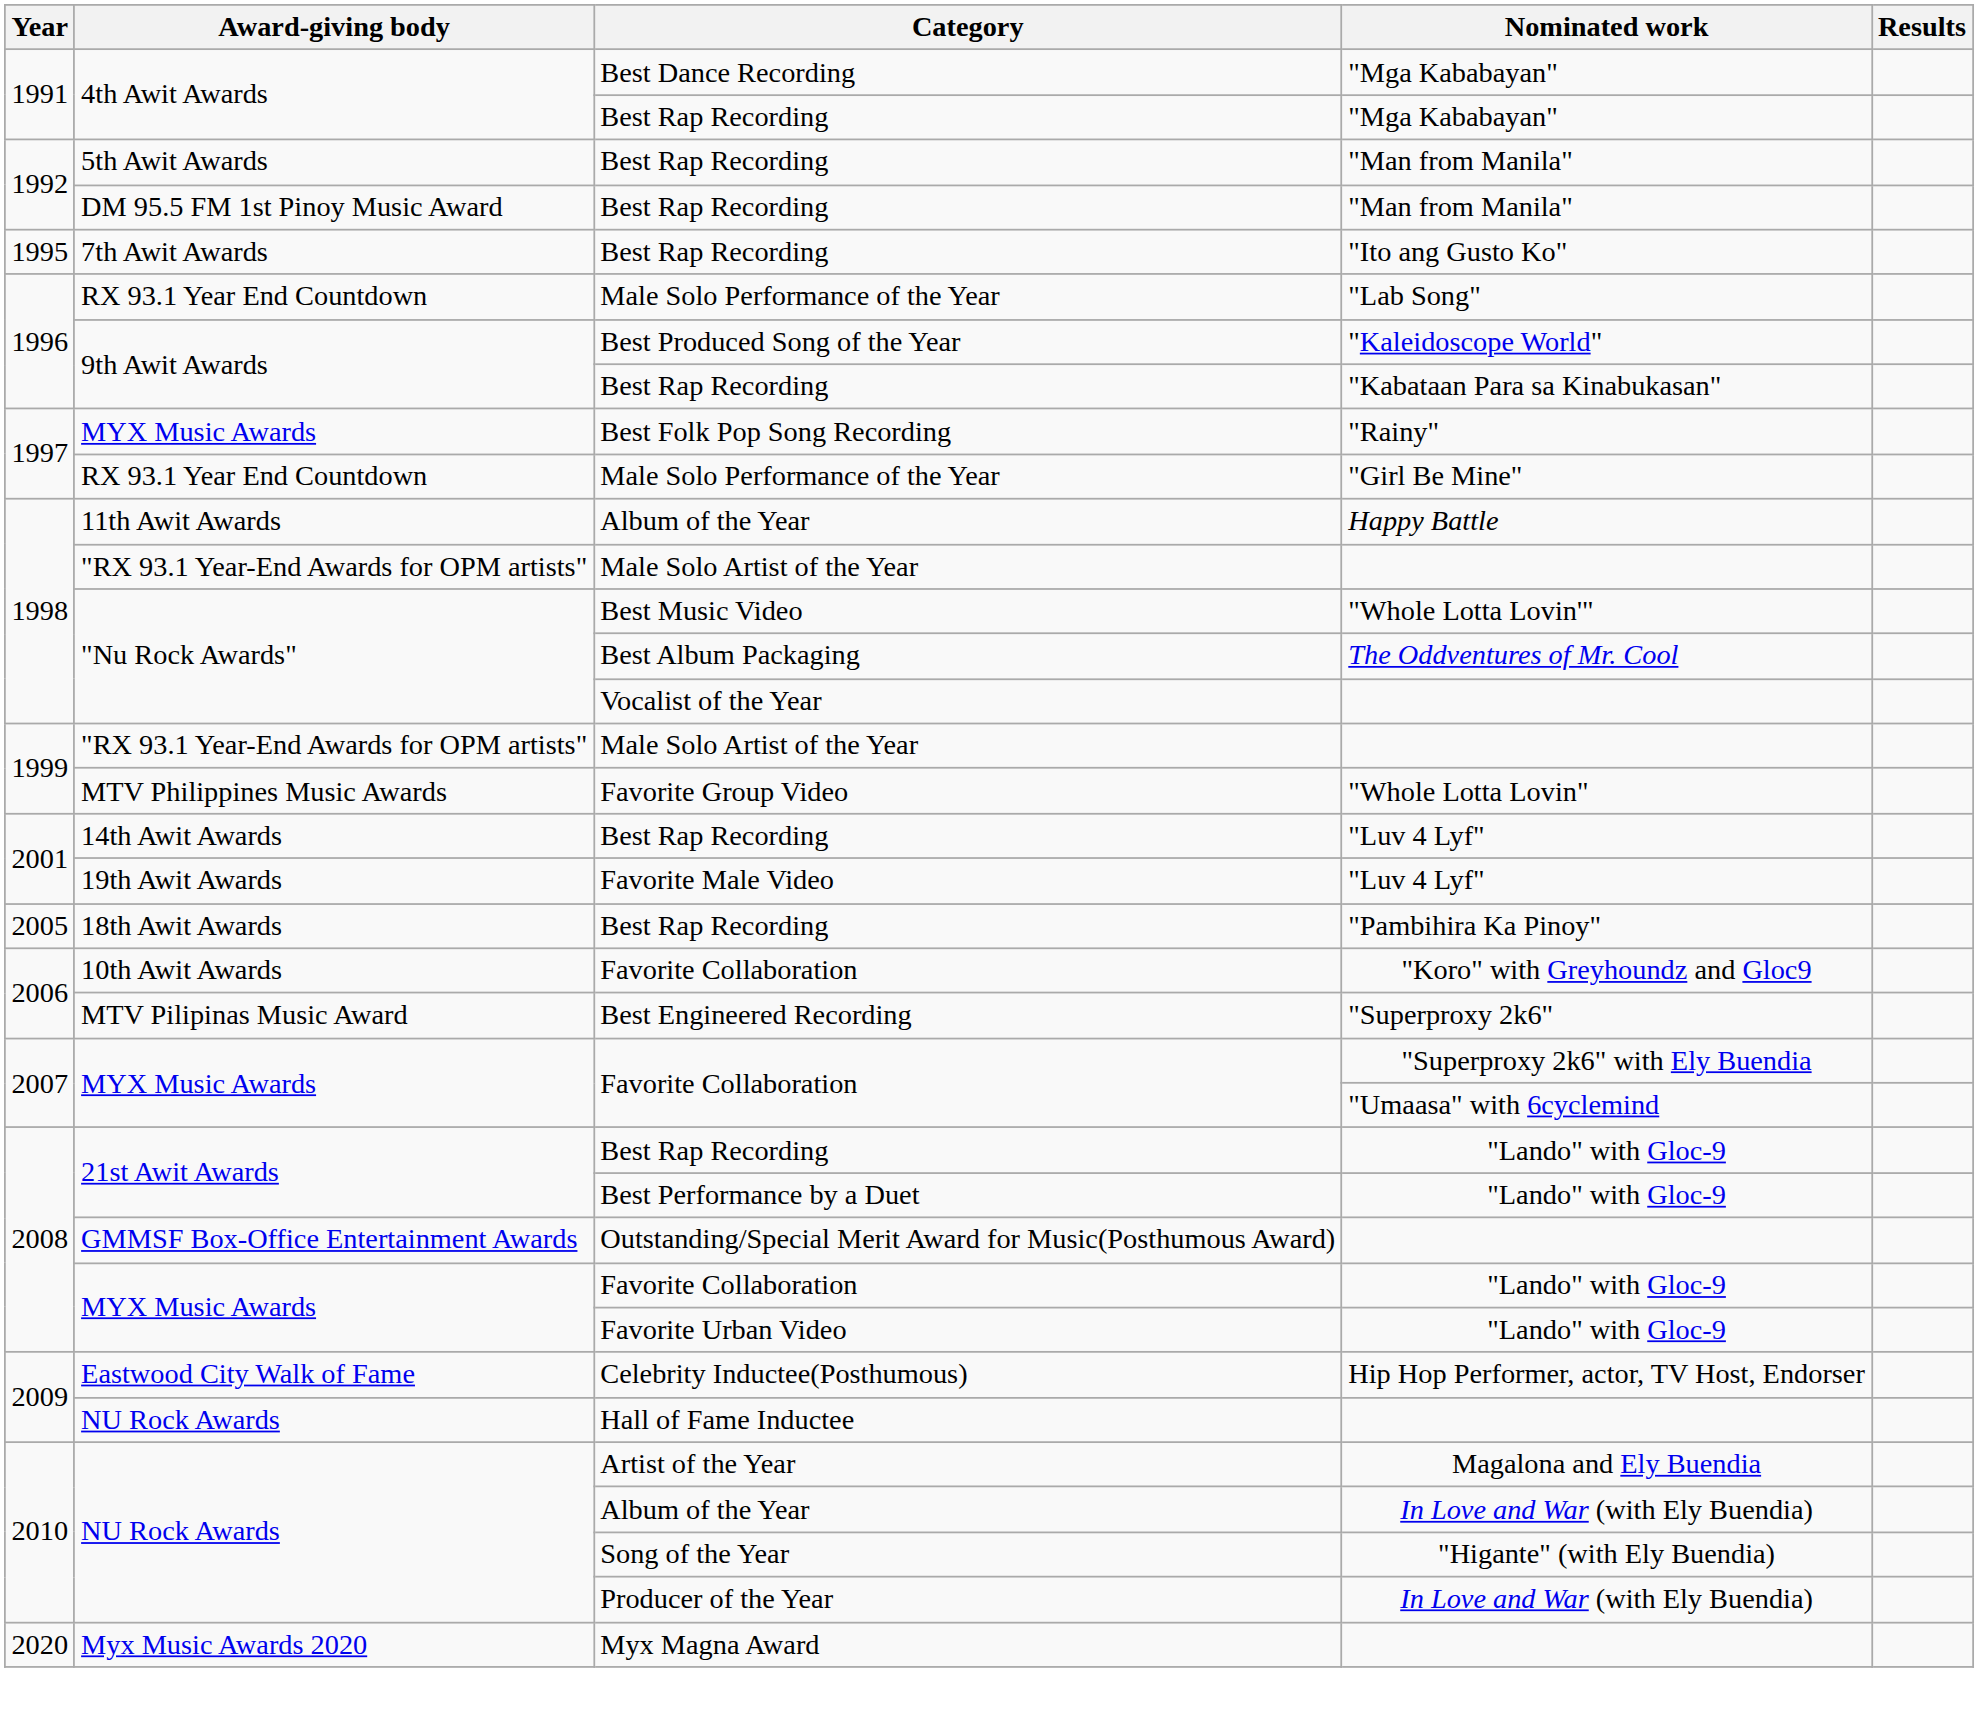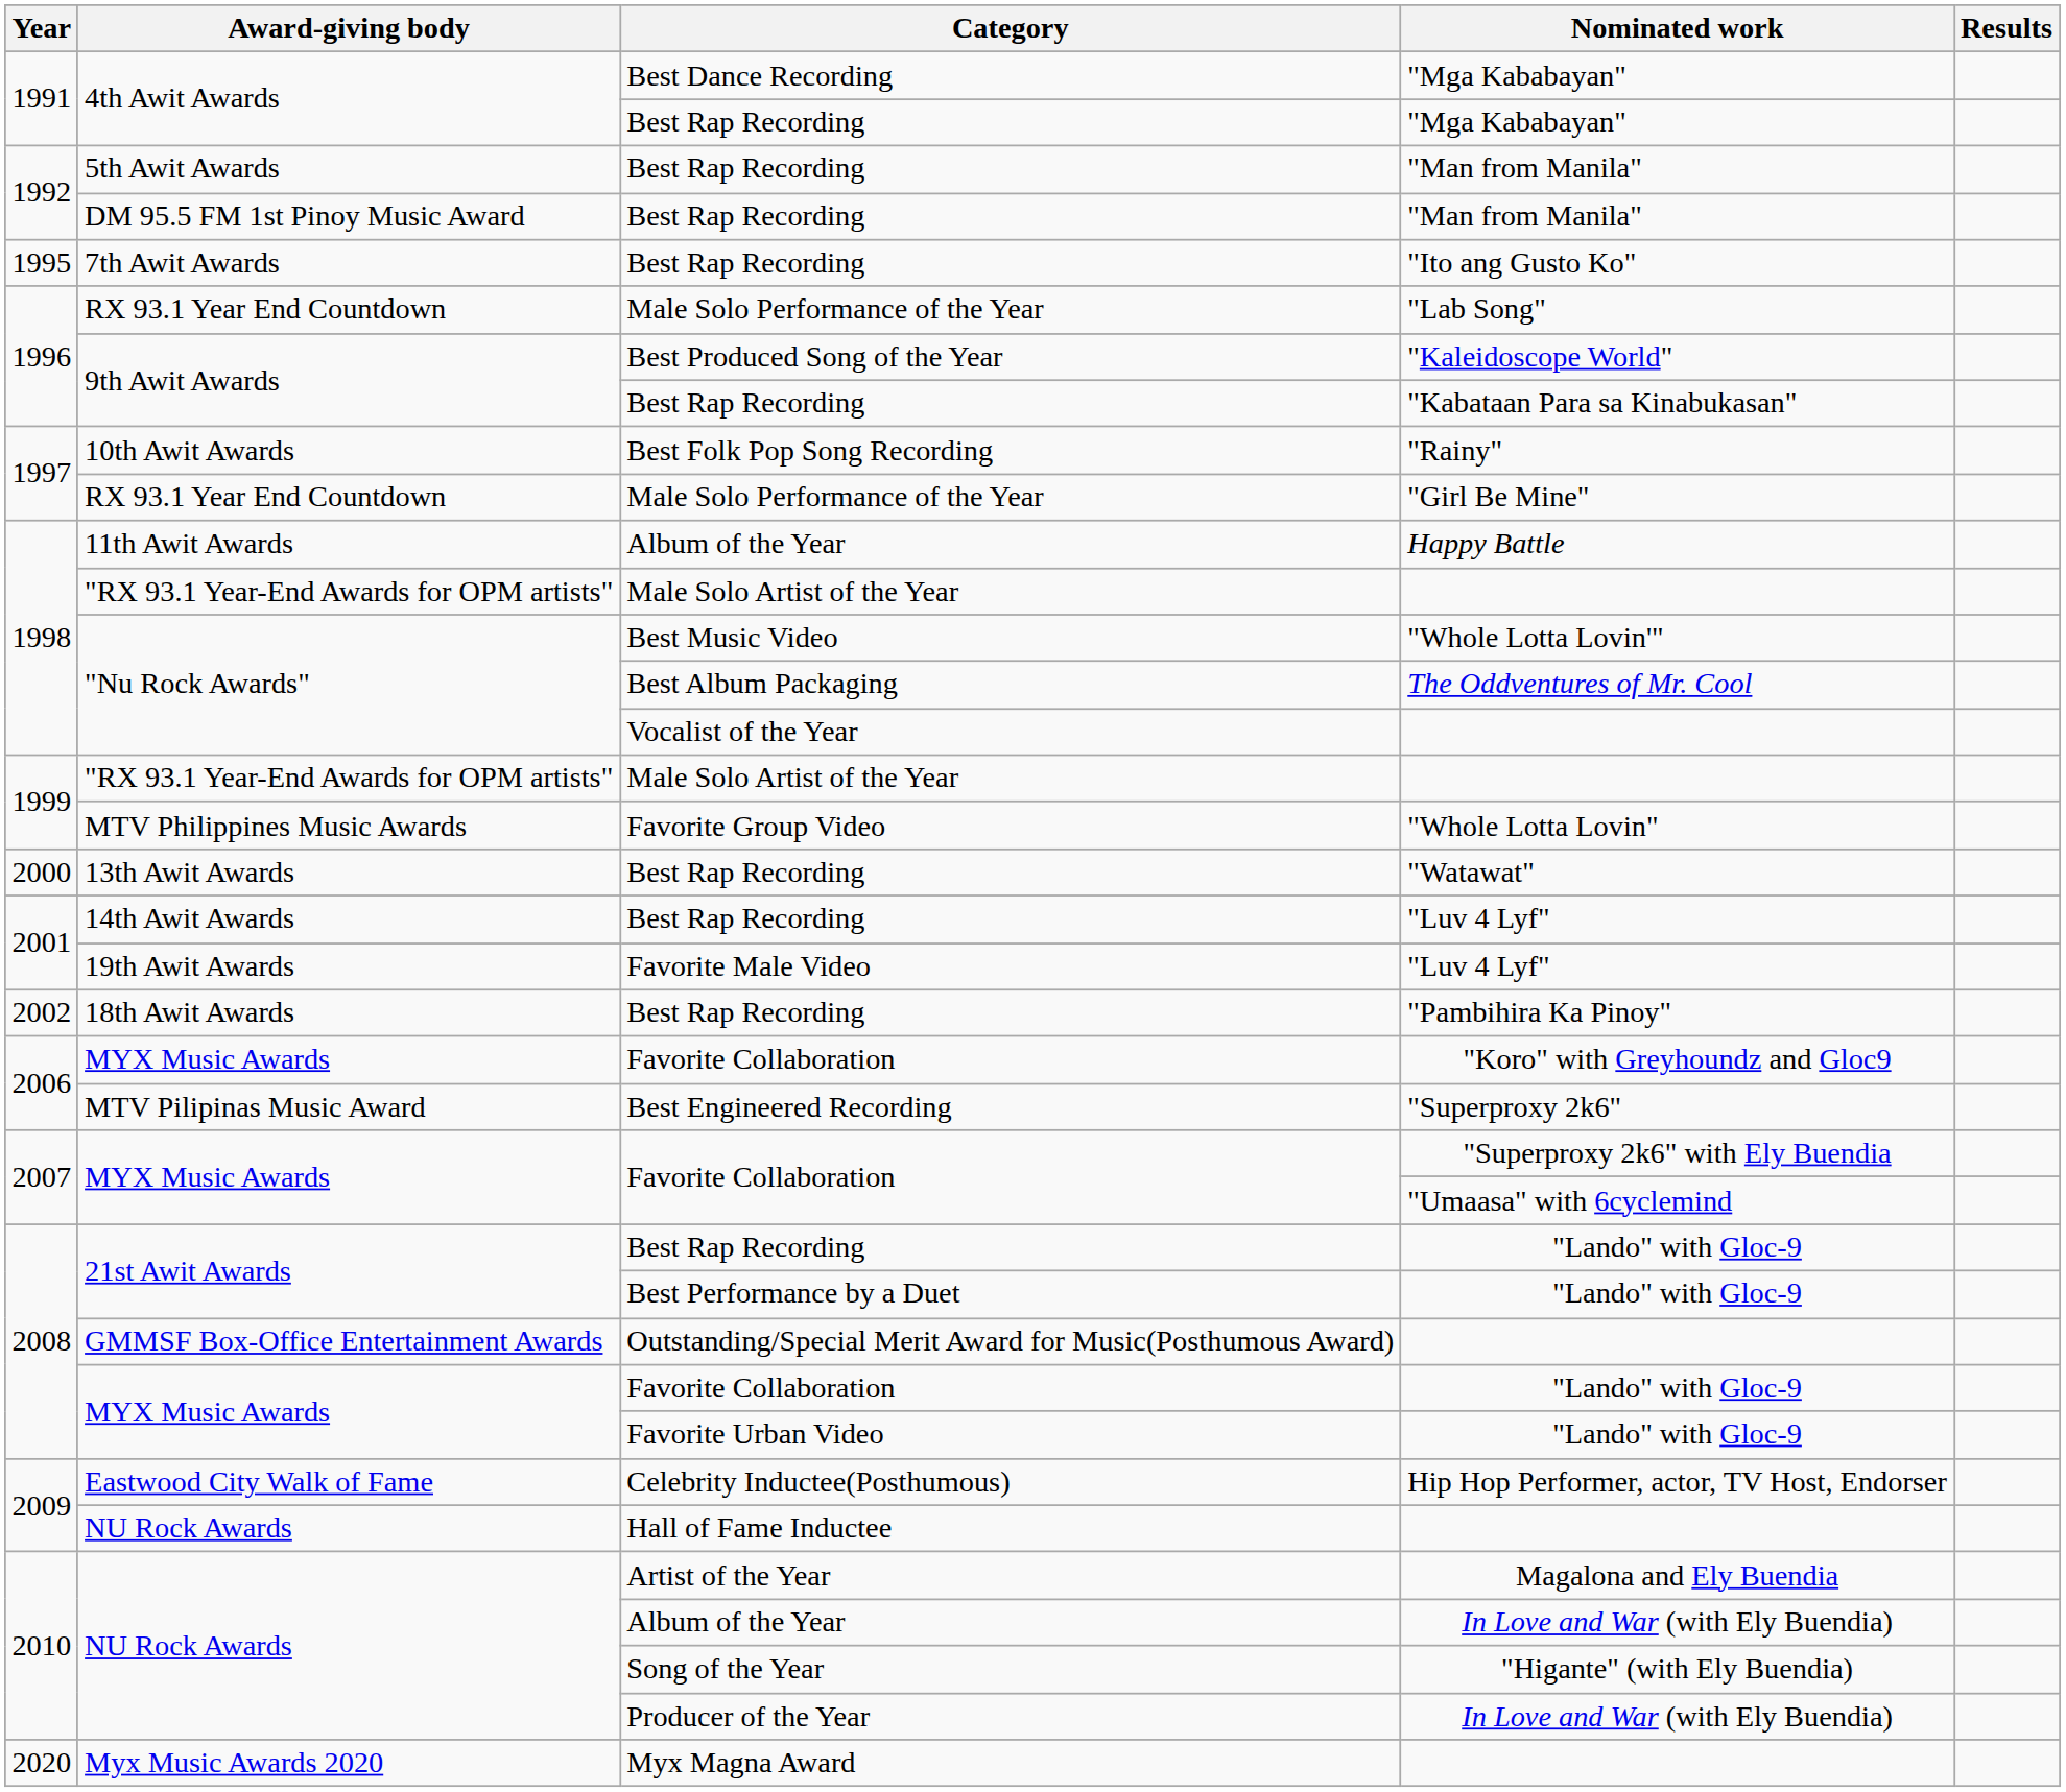"Rainy" | Award-giving body: MYX Music Awards -> 10th Awit Awards
+ row: 2000 | 13th Awit Awards | Best Rap Recording | "Watawat"
"Pambihira Ka Pinoy" | Year: 2005 -> 2002
"Koro" with Greyhoundz and Gloc9 | Award-giving body: 10th Awit Awards -> MYX Music Awards
